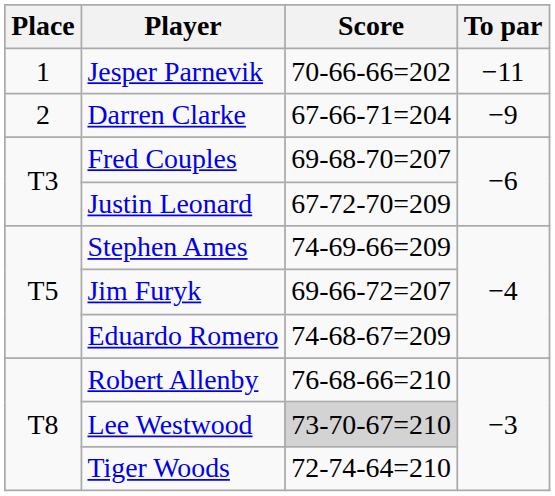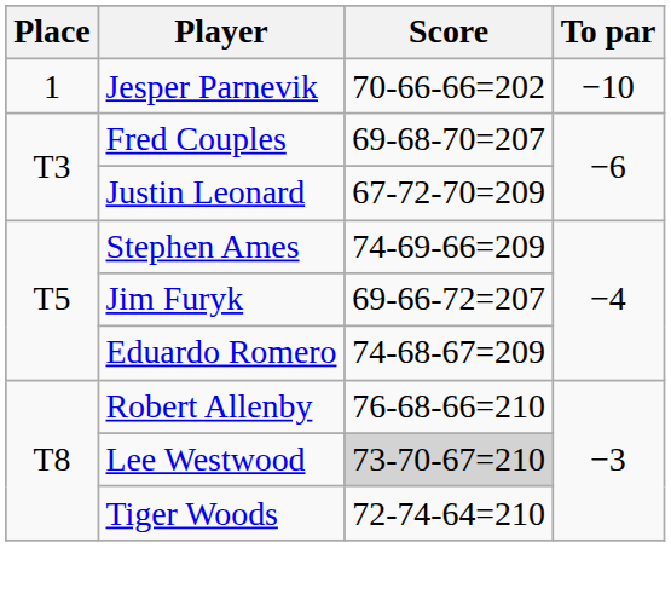Jesper Parnevik | To par: −11 -> −10
- row: 2 | Darren Clarke | 67-66-71=204 | −9
